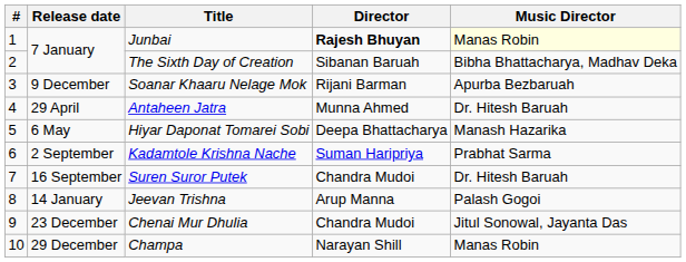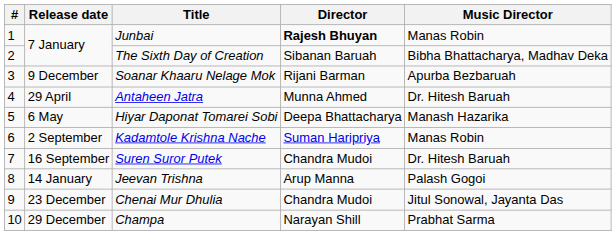Junbai | Music Director: lightyellow background -> no background
Kadamtole Krishna Nache | Music Director: Prabhat Sarma -> Manas Robin
Champa | Music Director: Manas Robin -> Prabhat Sarma
